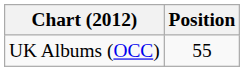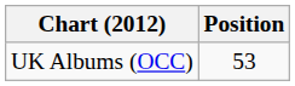UK Albums (OCC) | Position: 55 -> 53
